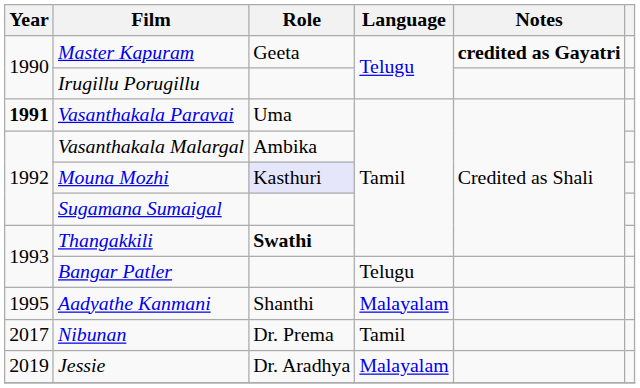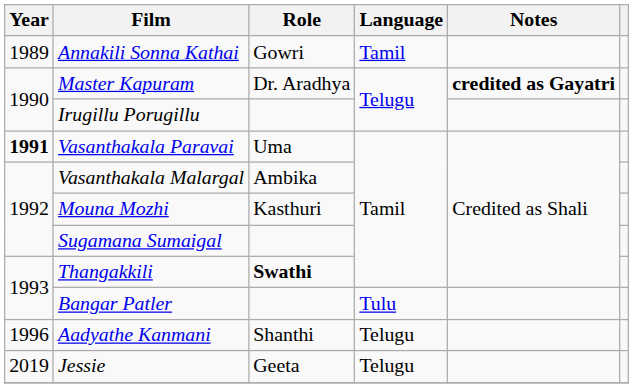+ row: 1989 | Annakili Sonna Kathai | Gowri | Tamil
Master Kapuram | Role: Geeta -> Dr. Aradhya
Mouna Mozhi | Role: lavender background -> no background
Bangar Patler | Language: Telugu -> Tulu
Aadyathe Kanmani | Year: 1995 -> 1996
Aadyathe Kanmani | Language: Malayalam -> Telugu
- row: 2017 | Nibunan | Dr. Prema | Tamil
Jessie | Role: Dr. Aradhya -> Geeta
Jessie | Language: Malayalam -> Telugu
